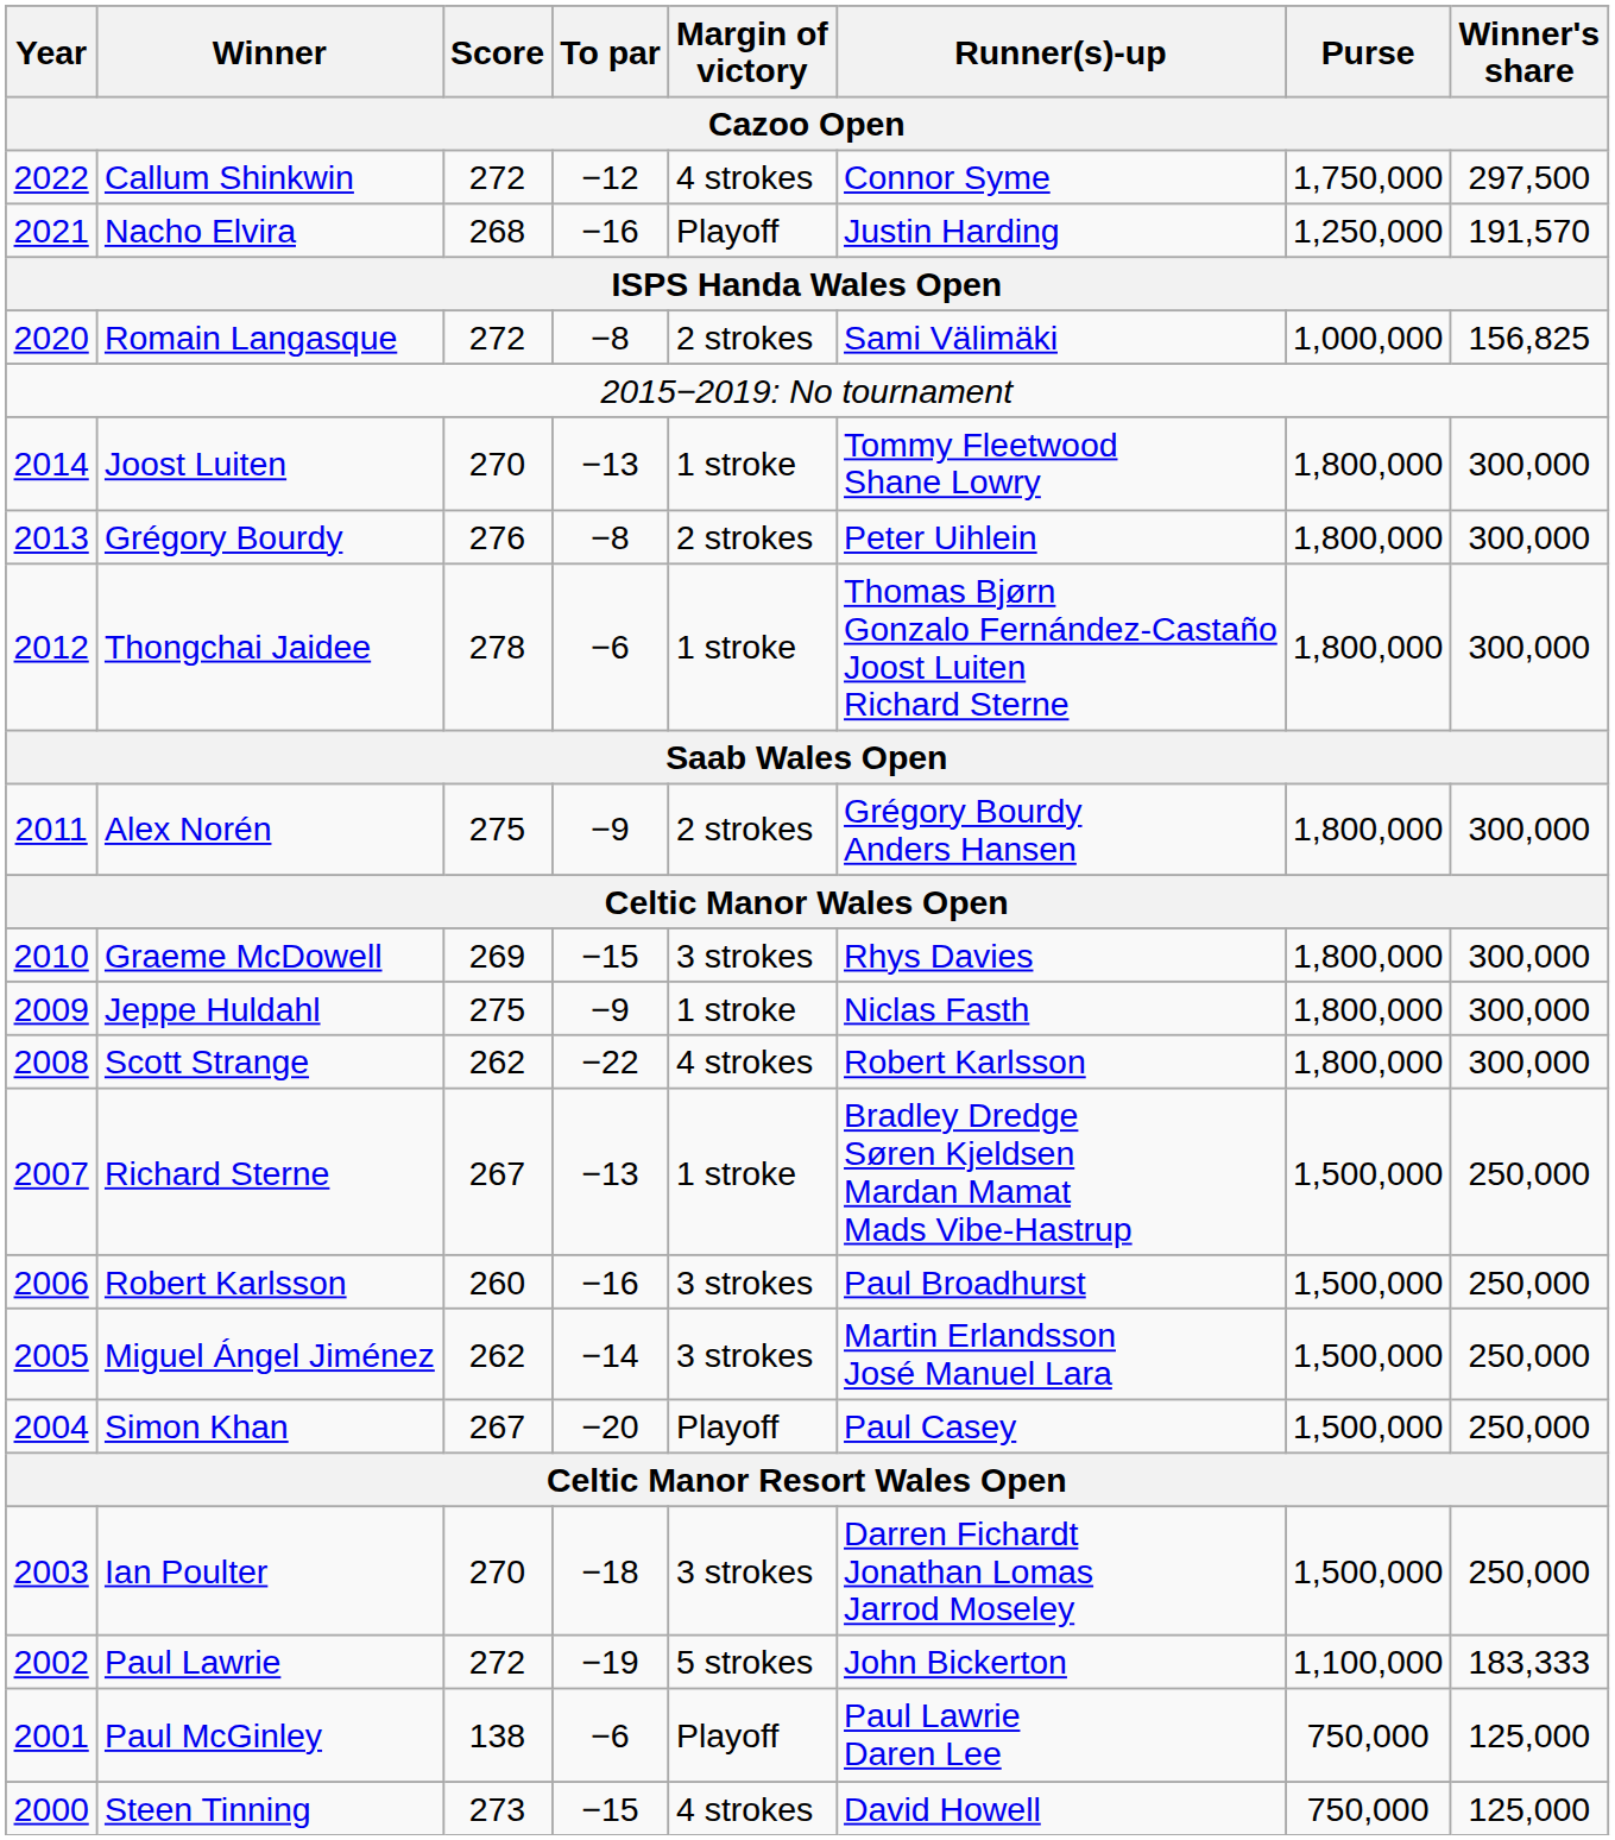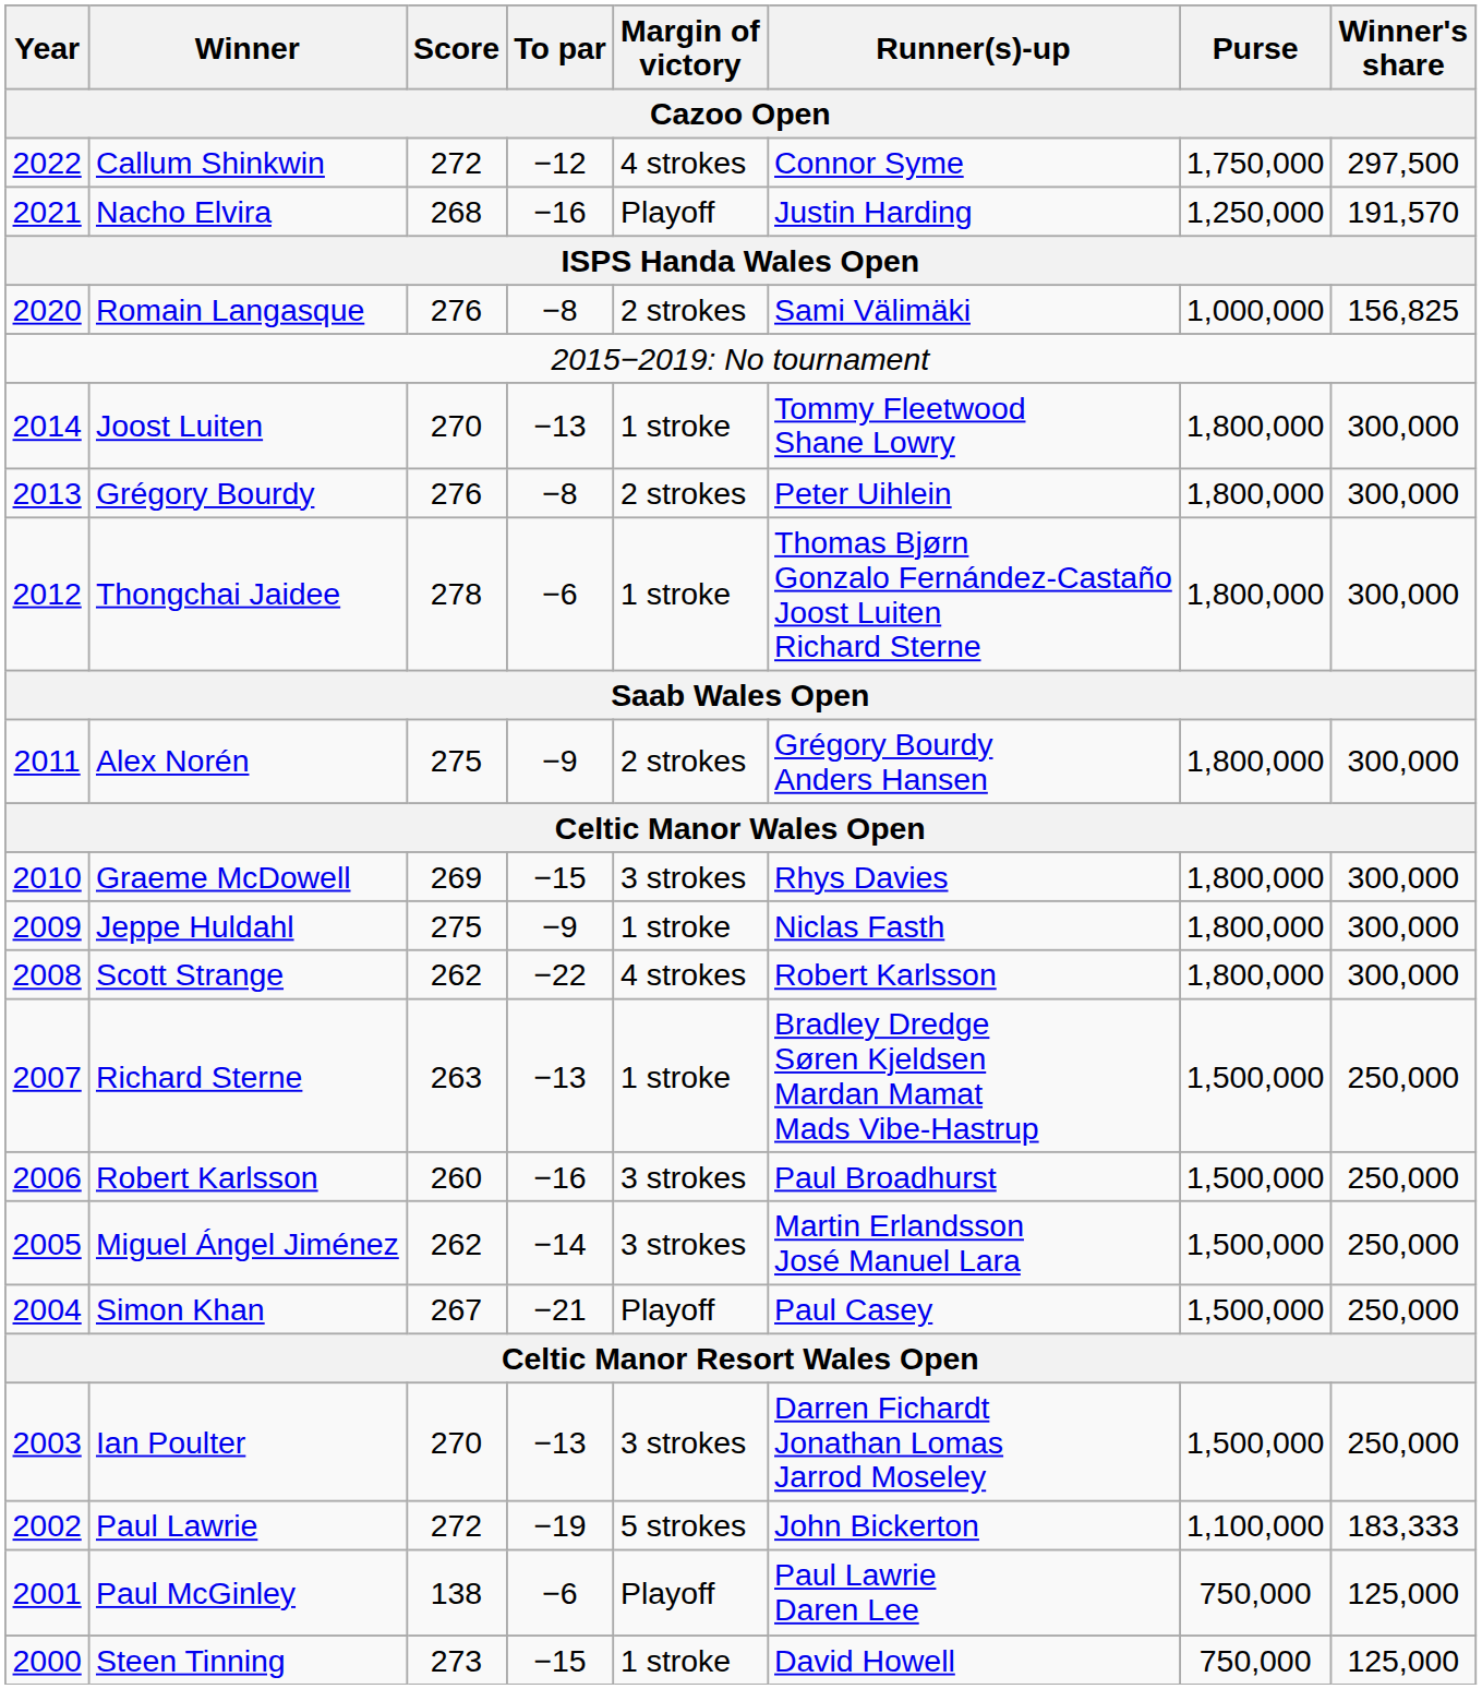Romain Langasque | Score: 272 -> 276
Richard Sterne | Score: 267 -> 263
Simon Khan | To par: −20 -> −21
Ian Poulter | To par: −18 -> −13
Steen Tinning | Margin of victory: 4 strokes -> 1 stroke
